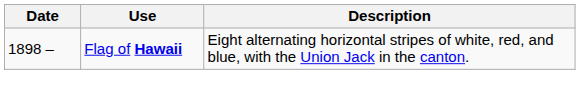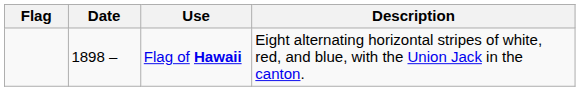+ column: Flag
